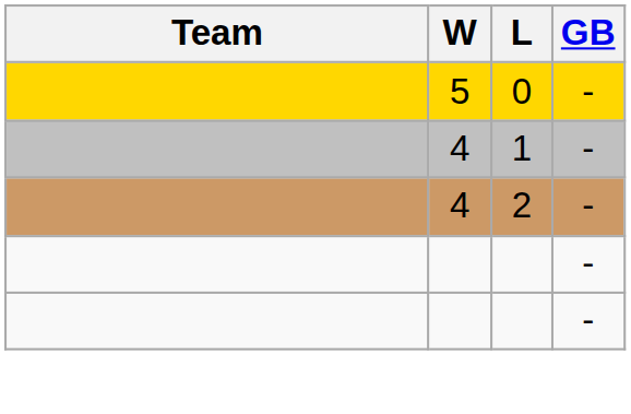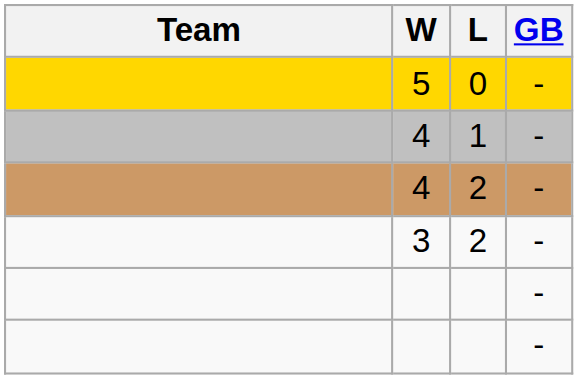+ row: 3 | 2 | -
